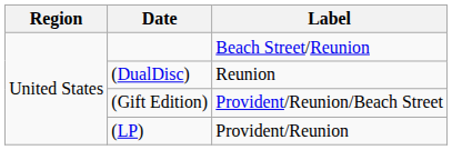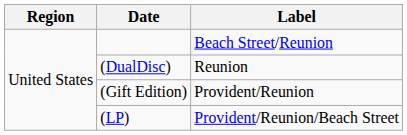(Gift Edition) | Label: Provident/Reunion/Beach Street -> Provident/Reunion
(LP) | Label: Provident/Reunion -> Provident/Reunion/Beach Street
